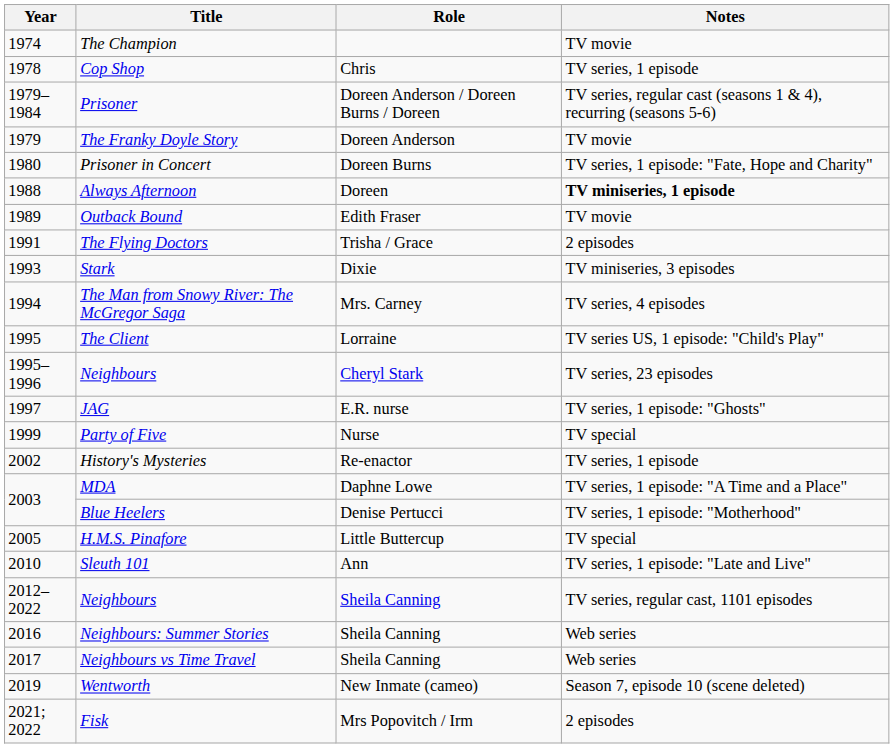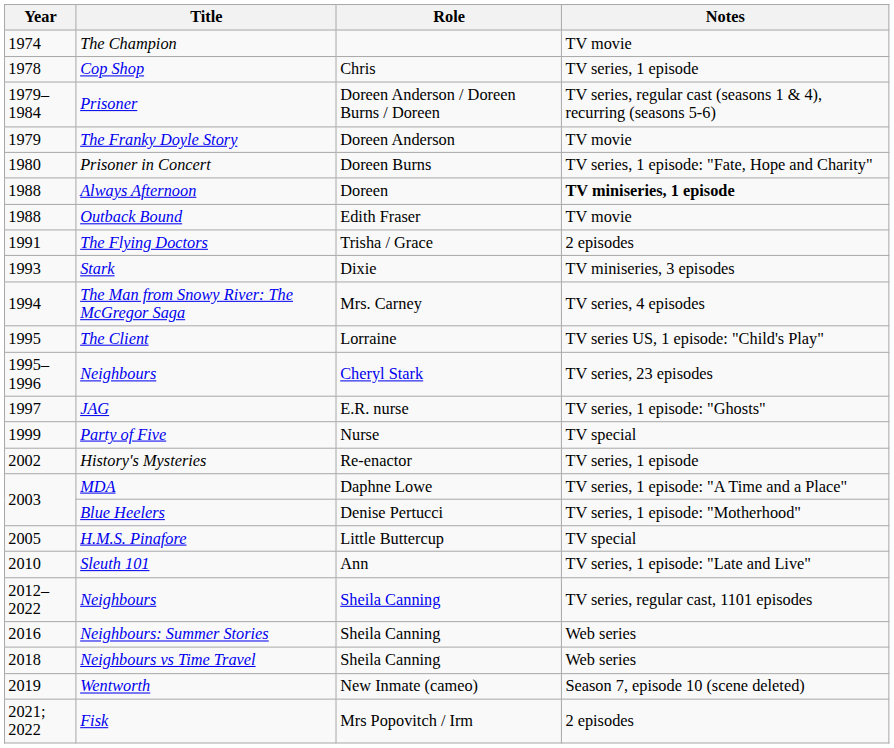Outback Bound | Year: 1989 -> 1988
Neighbours vs Time Travel | Year: 2017 -> 2018
